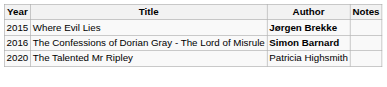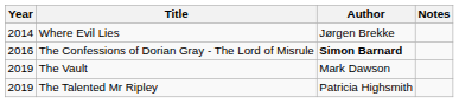Where Evil Lies | Year: 2015 -> 2014
Where Evil Lies | Author: bold -> normal
+ row: 2019 | The Vault | Mark Dawson
The Talented Mr Ripley | Year: 2020 -> 2019
